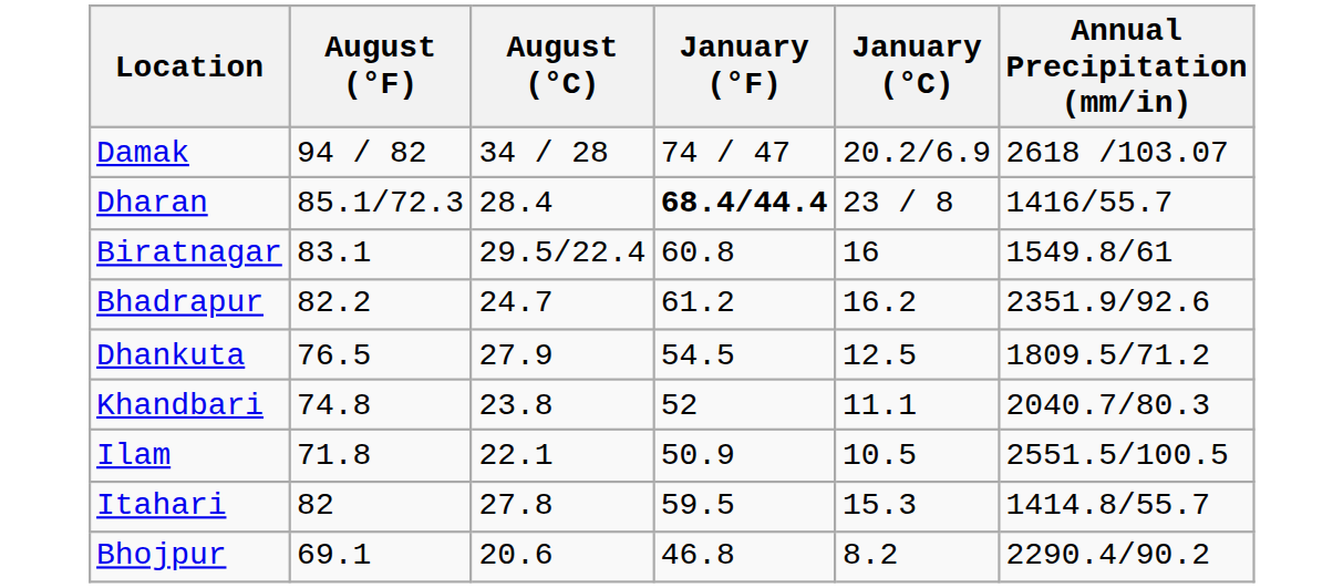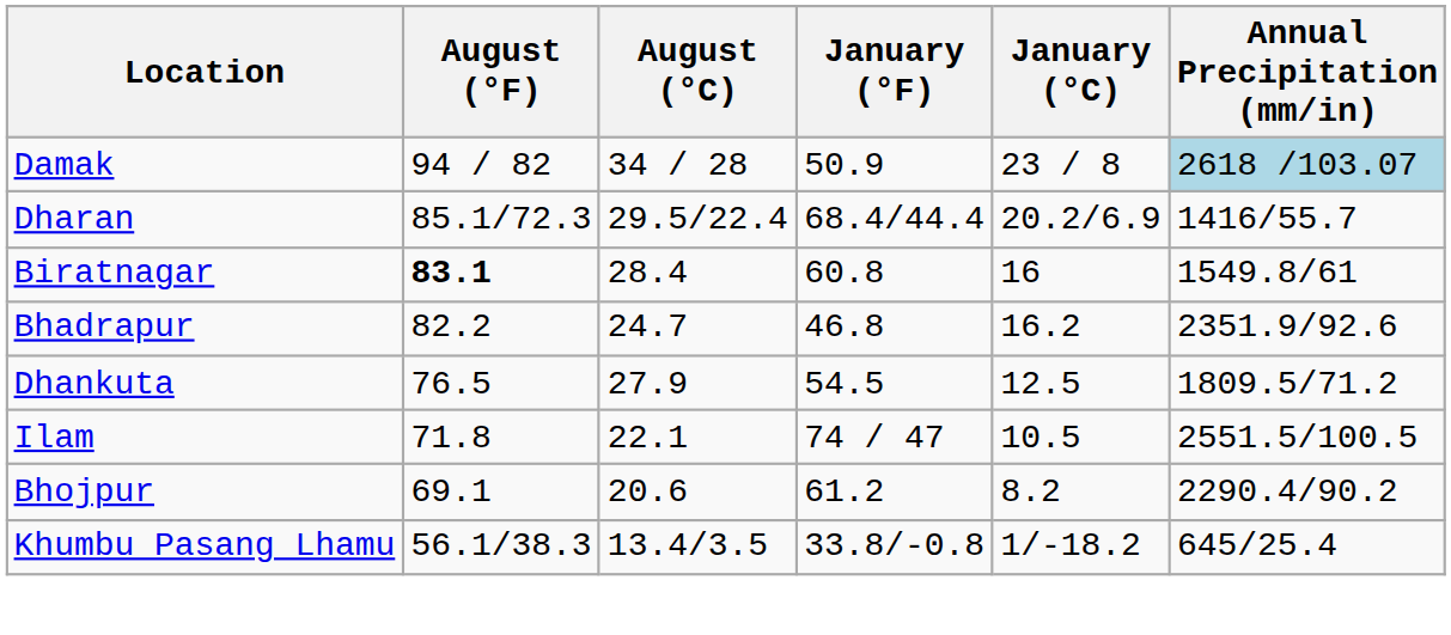Damak | January (°F): 74 / 47 -> 50.9
Damak | January (°C): 20.2/6.9 -> 23 / 8
Damak | Annual Precipitation (mm/in): no background -> lightblue background
Dharan | August (°C): 28.4 -> 29.5/22.4
Dharan | January (°F): bold -> normal
Dharan | January (°C): 23 / 8 -> 20.2/6.9
Biratnagar | August (°F): normal -> bold
Biratnagar | August (°C): 29.5/22.4 -> 28.4
Bhadrapur | January (°F): 61.2 -> 46.8
- row: Khandbari | 74.8 | 23.8 | 52 | 11.1 | 2040.7/80.3
Ilam | January (°F): 50.9 -> 74 / 47
- row: Itahari | 82 | 27.8 | 59.5 | 15.3 | 1414.8/55.7
Bhojpur | January (°F): 46.8 -> 61.2
+ row: Khumbu Pasang Lhamu | 56.1/38.3 | 13.4/3.5 | 33.8/-0.8 | 1/-18.2 | 645/25.4
